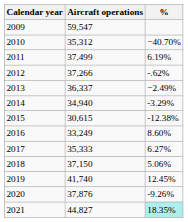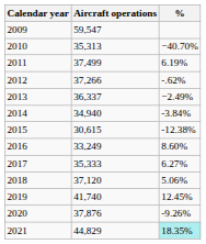2010 | Aircraft operations: 35,312 -> 35,313
2014 | %: -3.29% -> -3.84%
2018 | Aircraft operations: 37,150 -> 37,120
2021 | Aircraft operations: 44,827 -> 44,829
